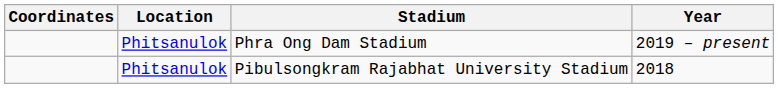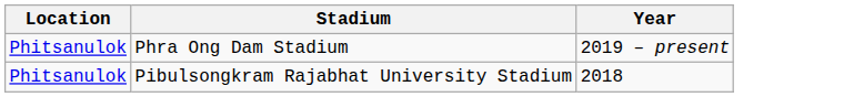- column: Coordinates
